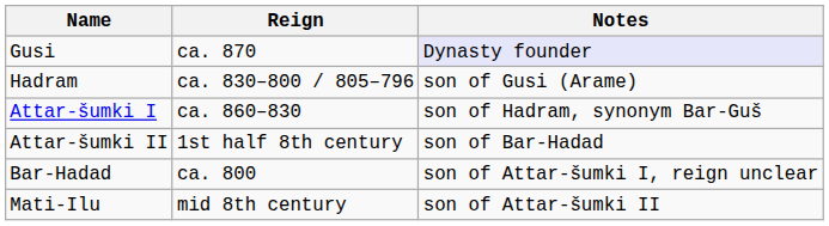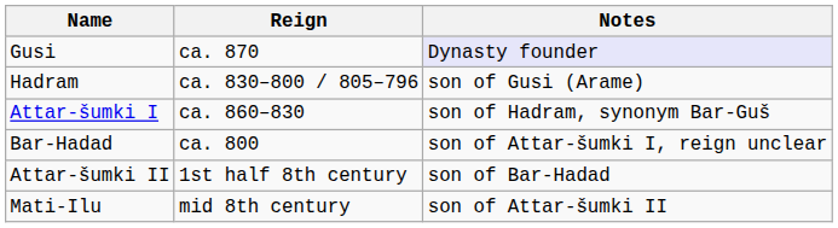rows swapped: Bar-Hadad <-> Attar-šumki II
